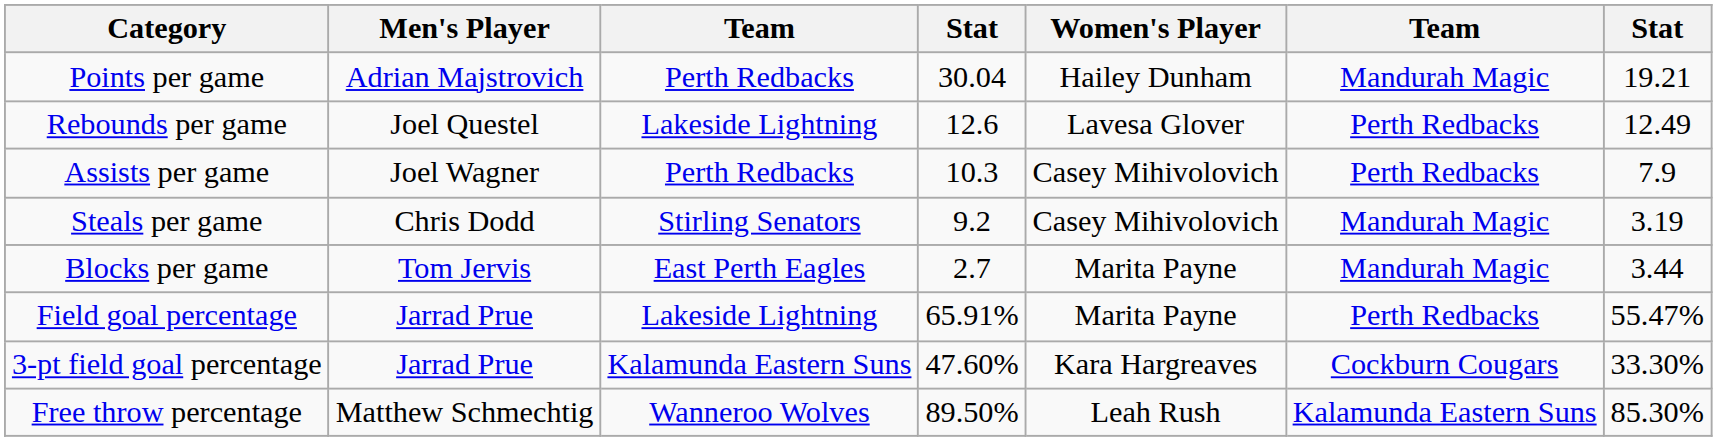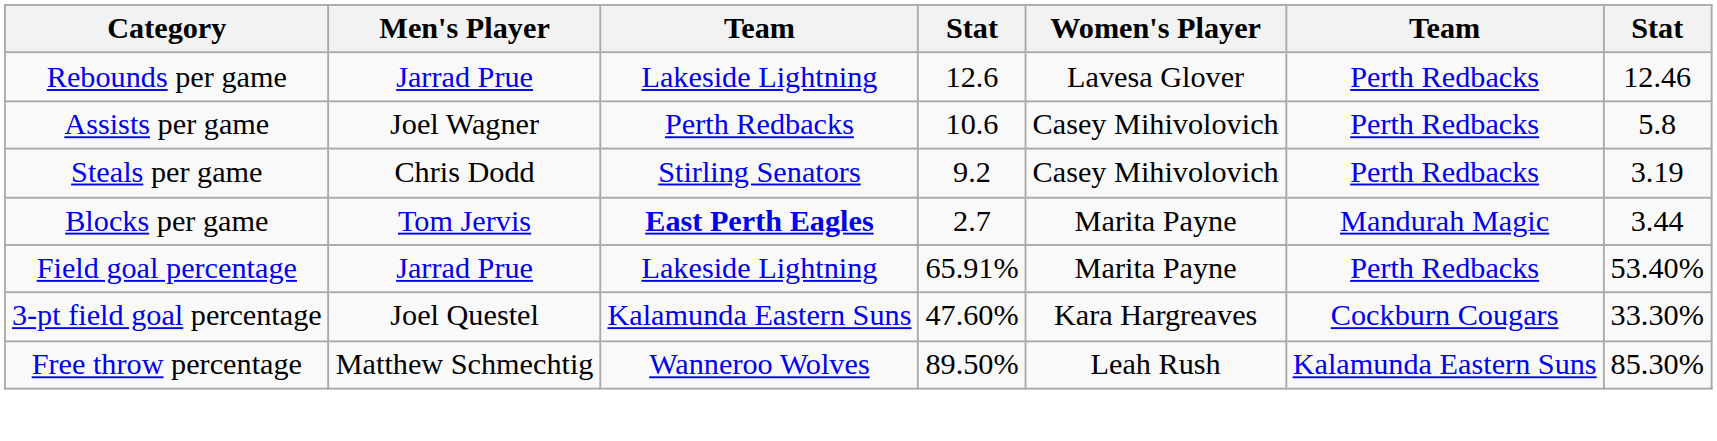- row: Points per game | Adrian Majstrovich | Perth Redbacks | 30.04 | Hailey Dunham | Mandurah Magic | 19.21
Rebounds per game | Men's Player: Joel Questel -> Jarrad Prue
Rebounds per game | column 7: 12.49 -> 12.46
Assists per game | column 4: 10.3 -> 10.6
Assists per game | column 7: 7.9 -> 5.8
Steals per game | column 6: Mandurah Magic -> Perth Redbacks
Blocks per game | column 3: normal -> bold
Field goal percentage | column 7: 55.47% -> 53.40%
3-pt field goal percentage | Men's Player: Jarrad Prue -> Joel Questel
